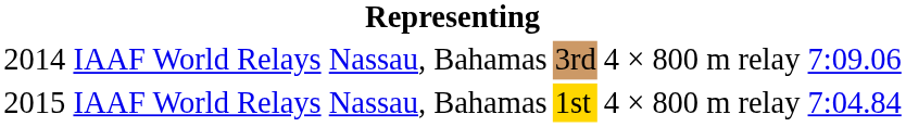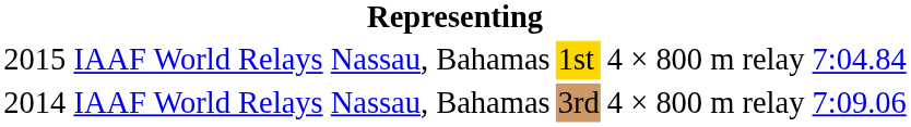rows swapped: 3rd <-> 1st
